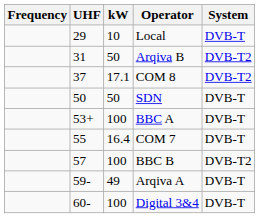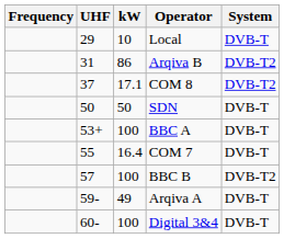Arqiva B | kW: 50 -> 86
